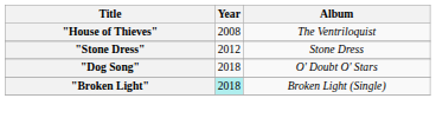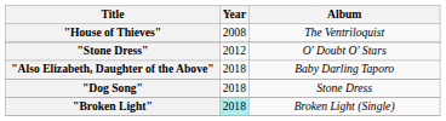"Stone Dress" | Album: Stone Dress -> O' Doubt O' Stars
+ row: "Also Elizabeth, Daughter of the Above" | 2018 | Baby Darling Taporo
"Dog Song" | Album: O' Doubt O' Stars -> Stone Dress
